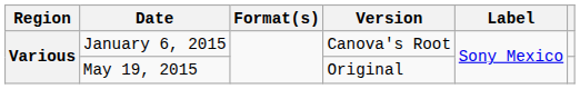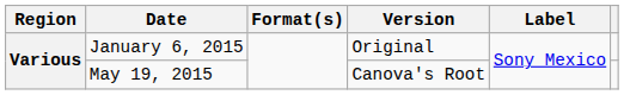January 6, 2015 | Version: Canova's Root -> Original
May 19, 2015 | Version: Original -> Canova's Root
